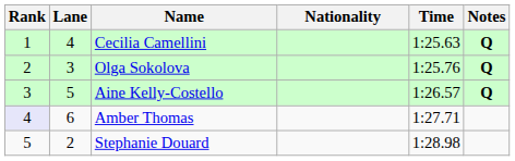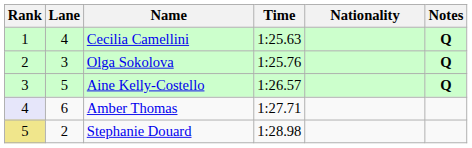columns swapped: Nationality <-> Time
Stephanie Douard | Rank: no background -> khaki background
